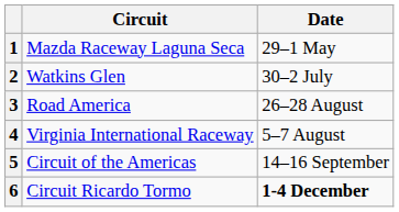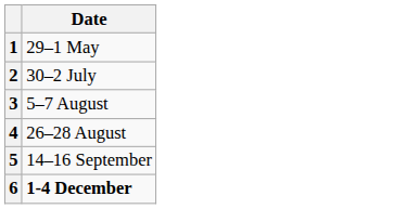- column: Circuit | Mazda Raceway Laguna Seca | Watkins Glen | Road America | Virginia International Raceway | Circuit of the Americas | Circuit Ricardo Tormo
3 | Date: 26–28 August -> 5–7 August
4 | Date: 5–7 August -> 26–28 August
